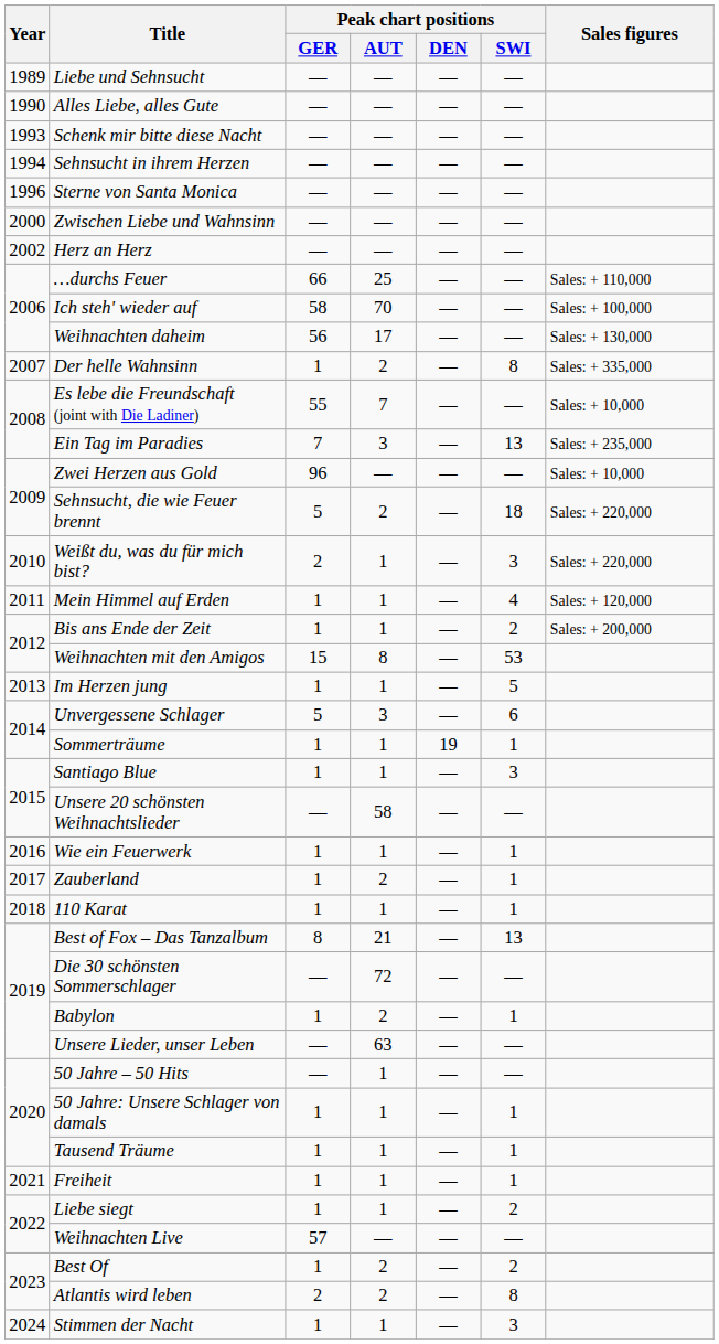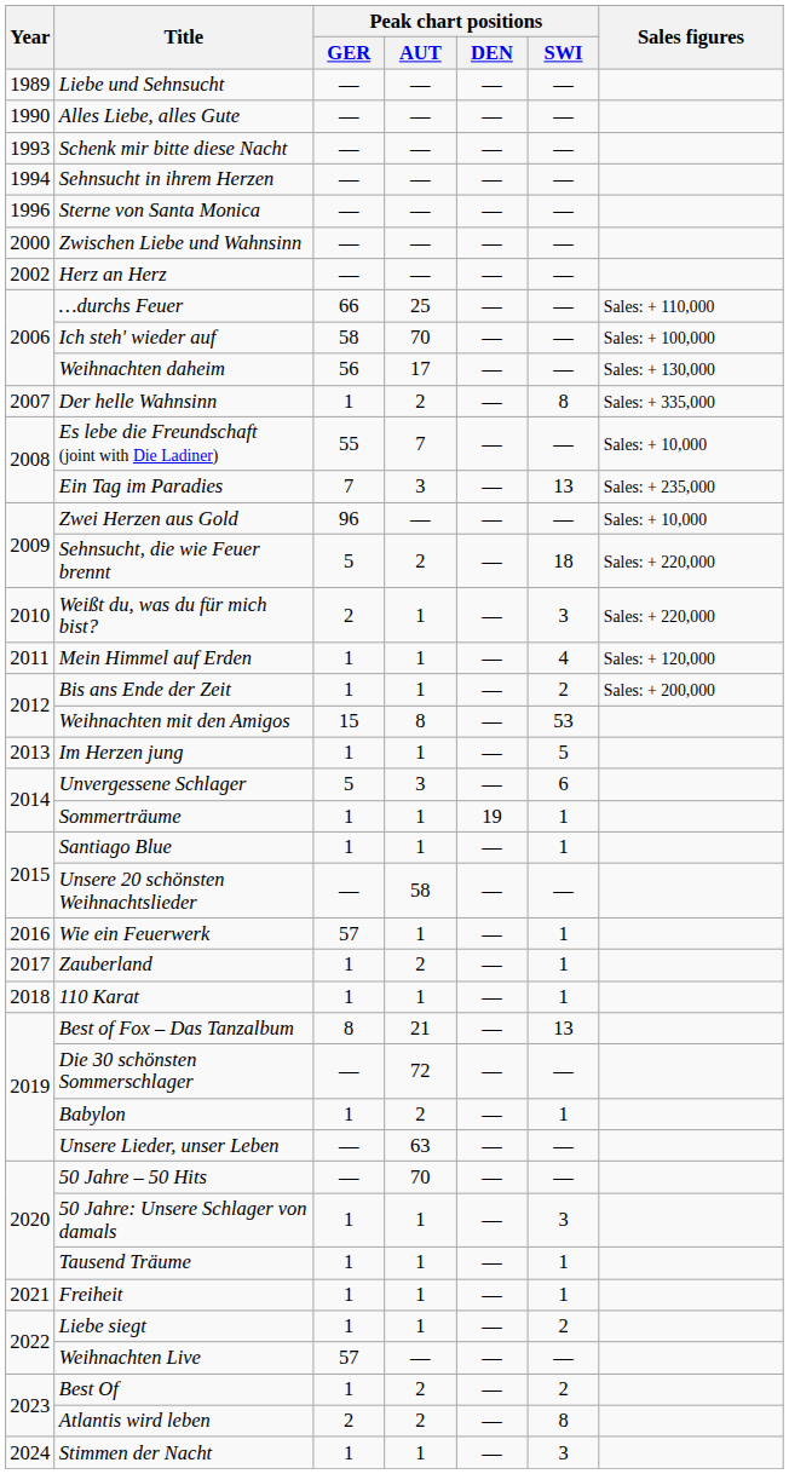Santiago Blue | Peak chart positions / SWI: 3 -> 1
Wie ein Feuerwerk | Peak chart positions / GER: 1 -> 57
50 Jahre – 50 Hits | Peak chart positions / AUT: 1 -> 70
50 Jahre: Unsere Schlager von damals | Peak chart positions / SWI: 1 -> 3
